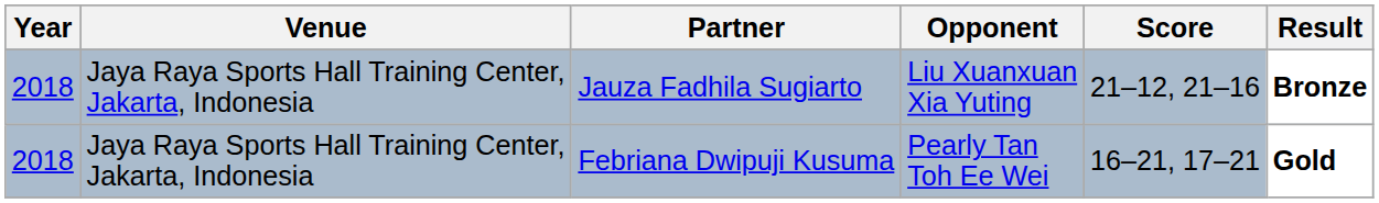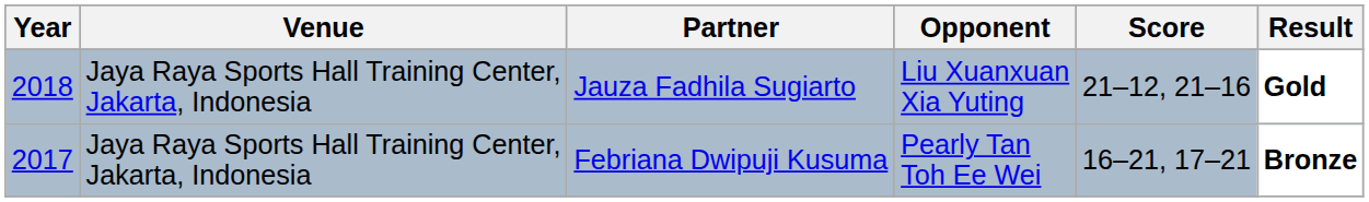Jauza Fadhila Sugiarto | Result: Bronze -> Gold
Febriana Dwipuji Kusuma | Year: 2018 -> 2017
Febriana Dwipuji Kusuma | Result: Gold -> Bronze
